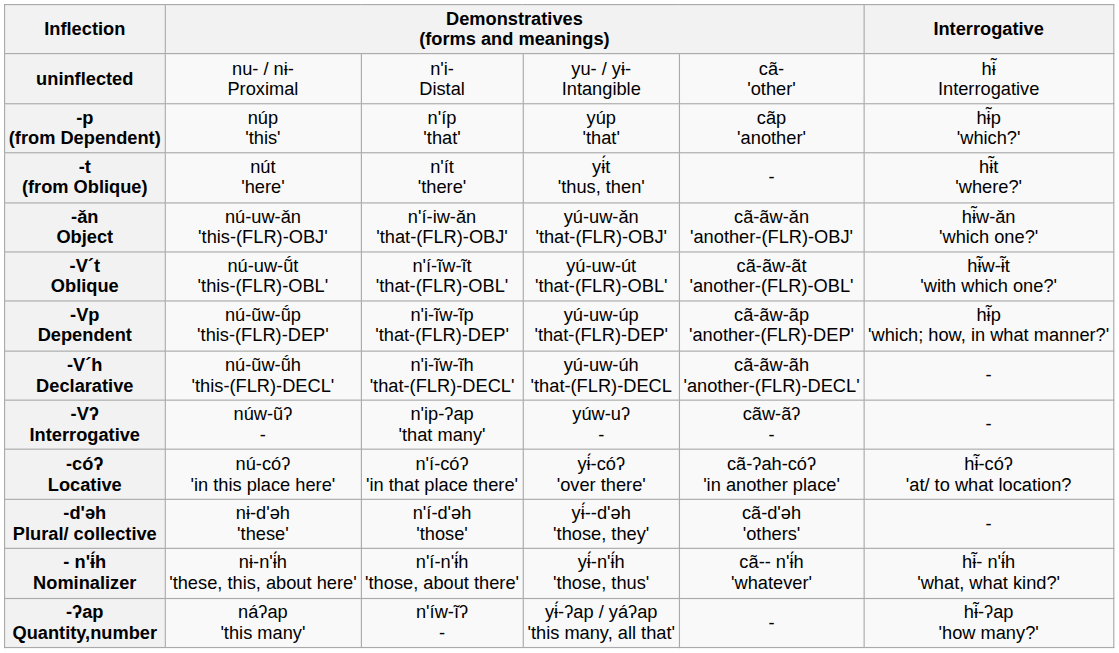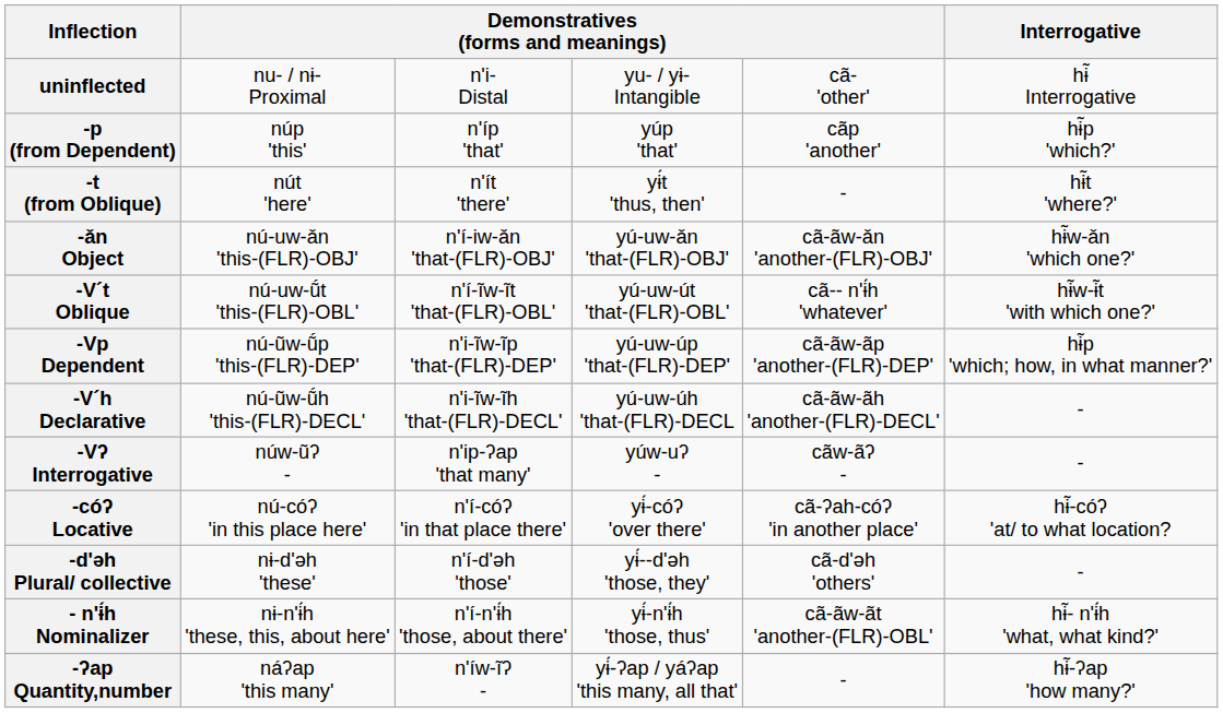-V´t Oblique | column 5: cã-ãw-ãt 'another-(FLR)-OBL' -> cã-- n'ɨ́h 'whatever'
- n'ɨ́h Nominalizer | column 5: cã-- n'ɨ́h 'whatever' -> cã-ãw-ãt 'another-(FLR)-OBL'
